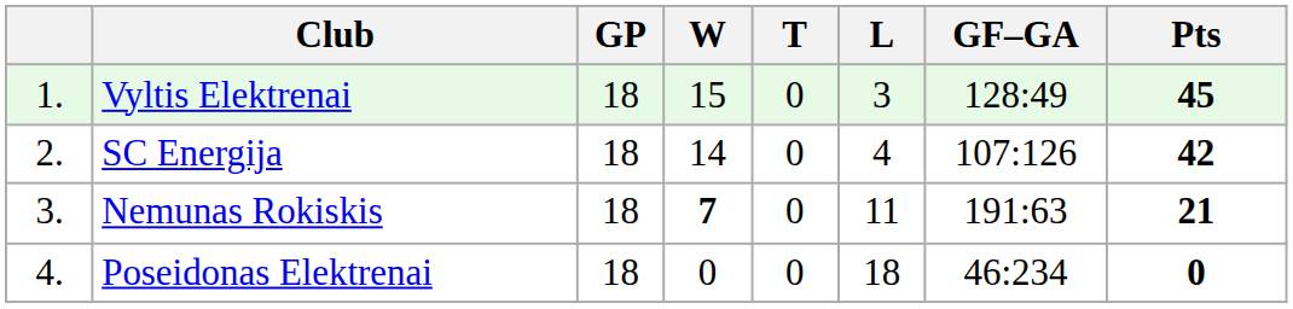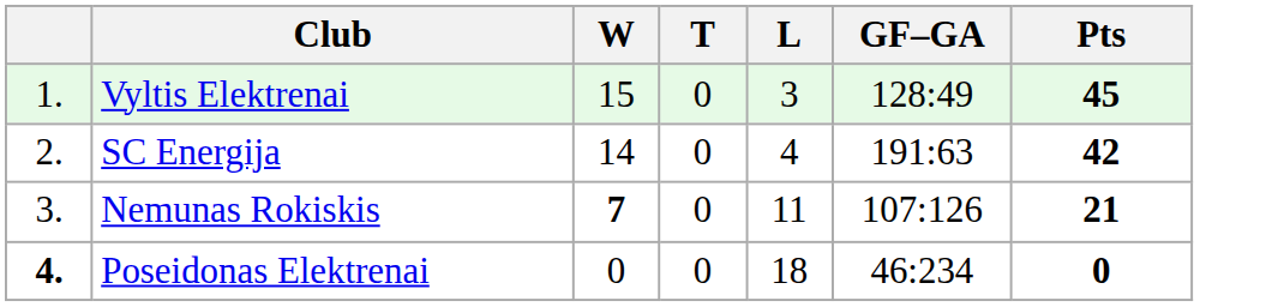- column: GP | 18 | 18 | 18 | 18
SC Energija | GF–GA: 107:126 -> 191:63
Nemunas Rokiskis | GF–GA: 191:63 -> 107:126
Poseidonas Elektrenai | column 1: normal -> bold
